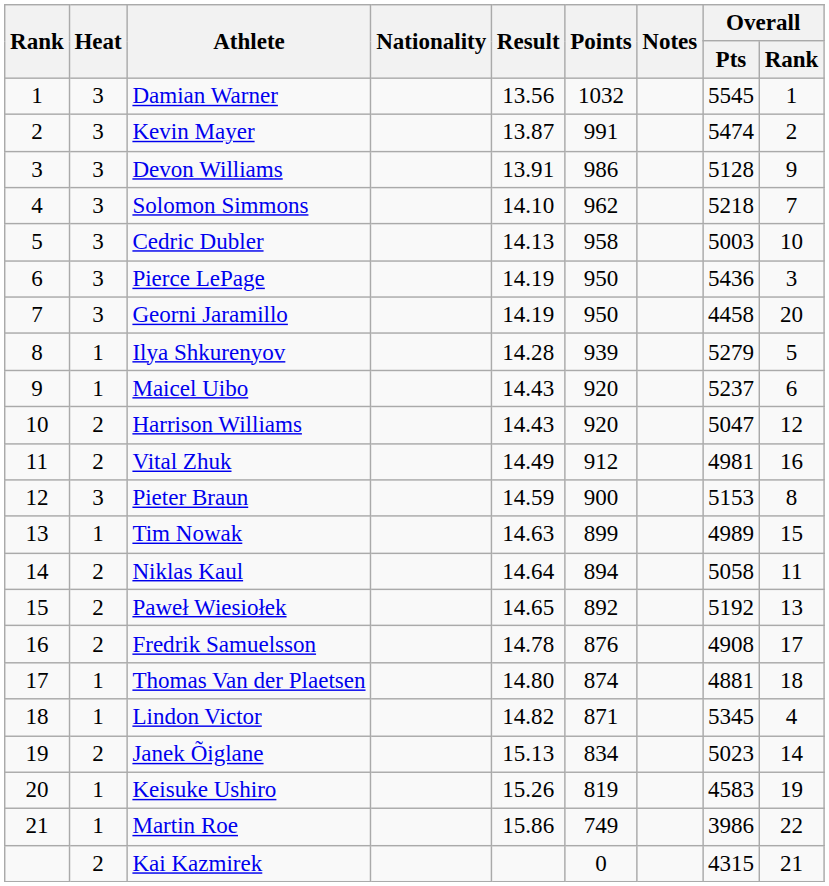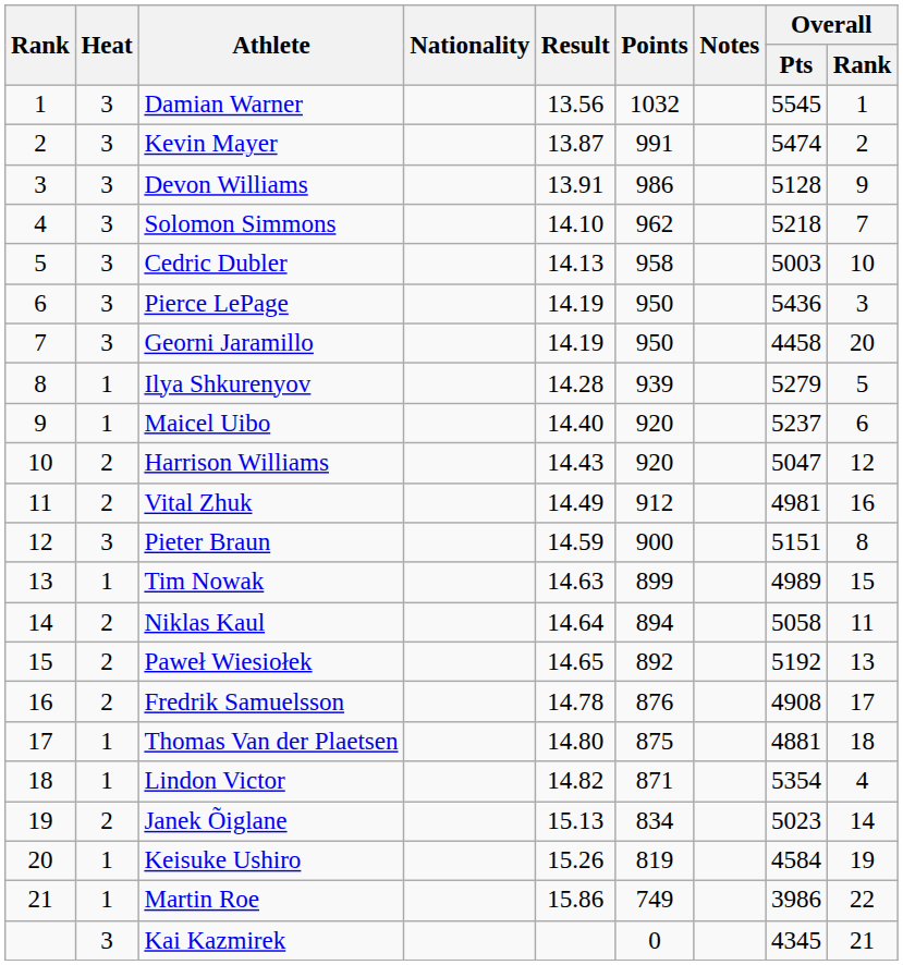Maicel Uibo | Result: 14.43 -> 14.40
Pieter Braun | Overall / Pts: 5153 -> 5151
Thomas Van der Plaetsen | Points: 874 -> 875
Lindon Victor | Overall / Pts: 5345 -> 5354
Keisuke Ushiro | Overall / Pts: 4583 -> 4584
Kai Kazmirek | Heat: 2 -> 3
Kai Kazmirek | Overall / Pts: 4315 -> 4345
